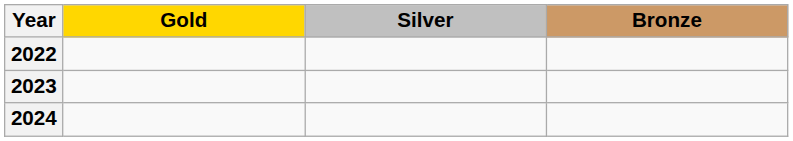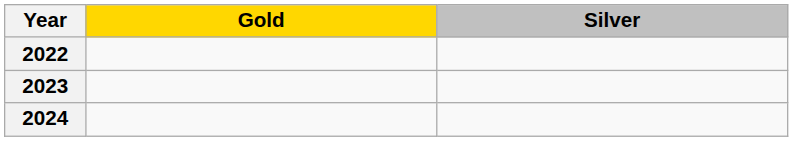- column: Bronze
